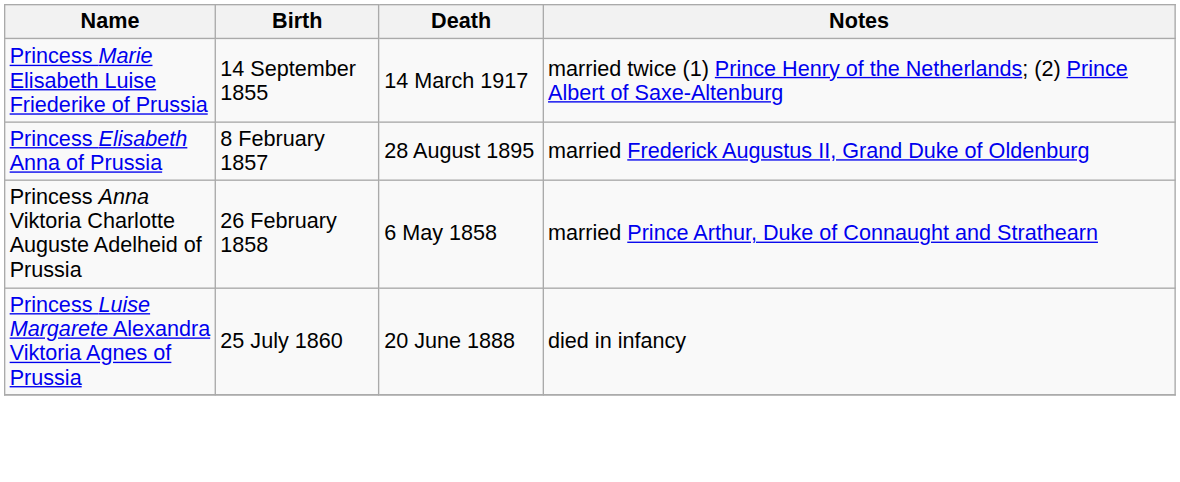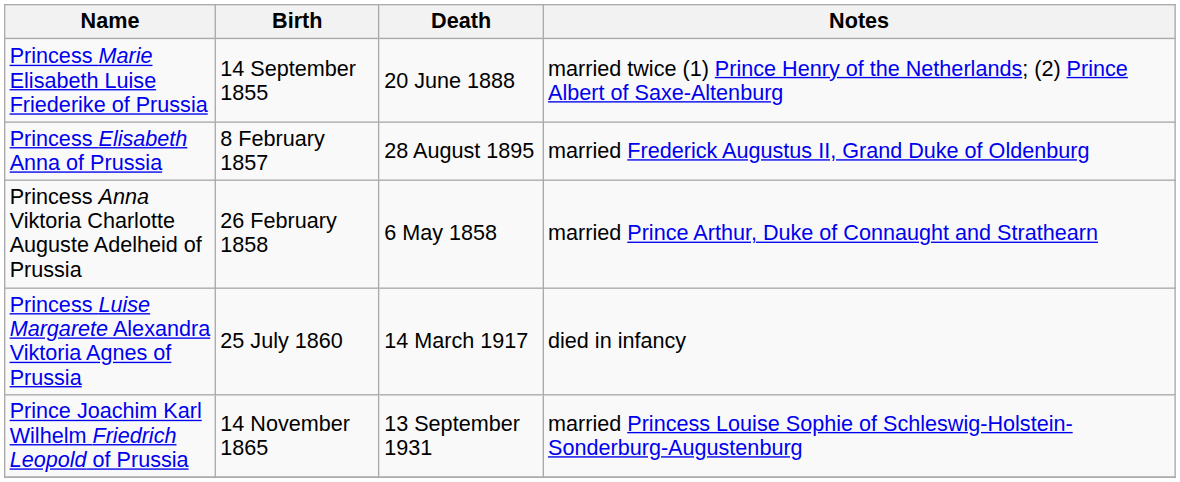Princess Marie Elisabeth Luise Friederike of Prussia | Death: 14 March 1917 -> 20 June 1888
Princess Luise Margarete Alexandra Viktoria Agnes of Prussia | Death: 20 June 1888 -> 14 March 1917
+ row: Prince Joachim Karl Wilhelm Friedrich Leopold of Prussia | 14 November 1865 | 13 September 1931 | married Princess Louise Sophie of Schleswig-Holstein-Sonderburg-Augustenburg
